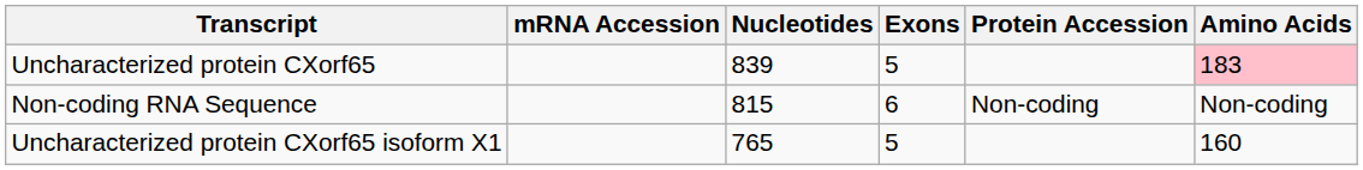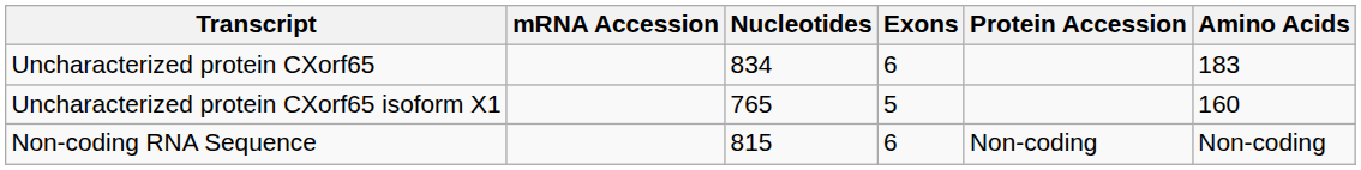Uncharacterized protein CXorf65 | Nucleotides: 839 -> 834
Uncharacterized protein CXorf65 | Exons: 5 -> 6
Uncharacterized protein CXorf65 | Amino Acids: pink background -> no background
rows swapped: Uncharacterized protein CXorf65 isoform X1 <-> Non-coding RNA Sequence
